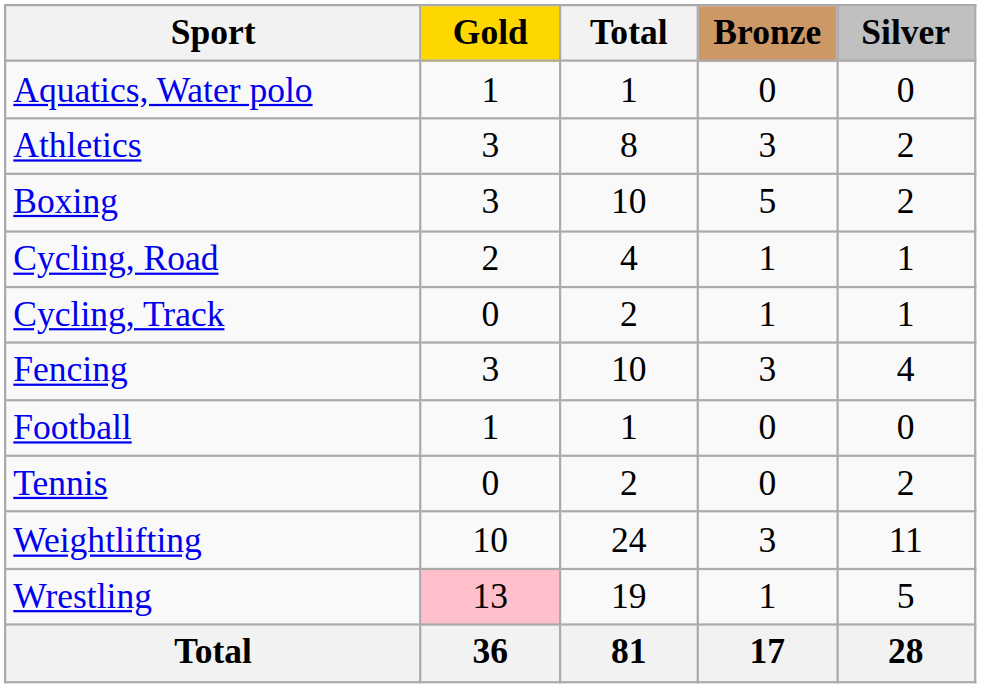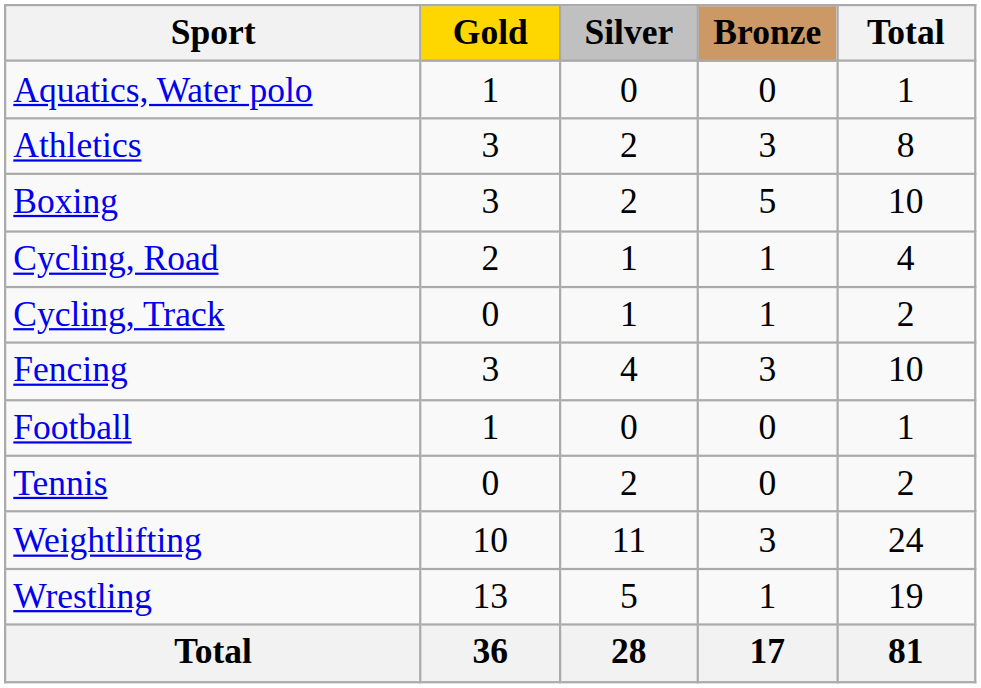columns swapped: Silver <-> Total
Wrestling | Gold: pink background -> no background
